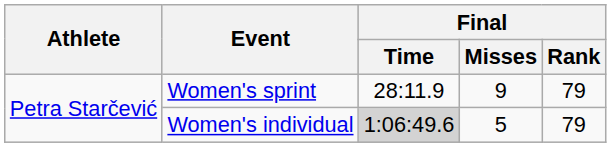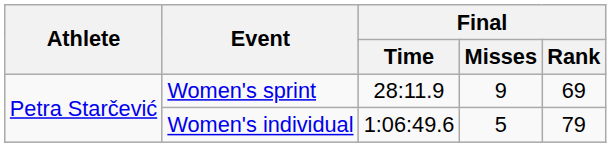Women's sprint | Final / Rank: 79 -> 69
Women's individual | Final / Time: lightgrey background -> no background
